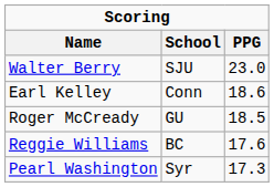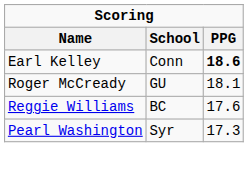- row: Walter Berry | SJU | 23.0
Earl Kelley | PPG: normal -> bold
Roger McCready | PPG: 18.5 -> 18.1
